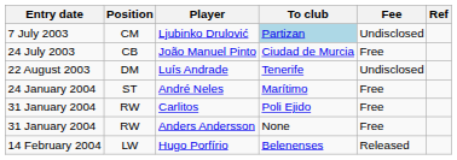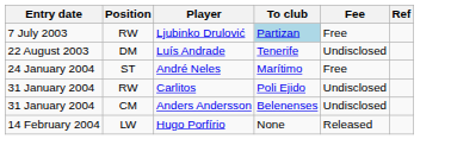Ljubinko Drulović | Position: CM -> RW
Ljubinko Drulović | Fee: Undisclosed -> Free
- row: 24 July 2003 | CB | João Manuel Pinto | Ciudad de Murcia | Free
Carlitos | Fee: Free -> Undisclosed
Anders Andersson | Position: RW -> CM
Anders Andersson | To club: None -> Belenenses
Anders Andersson | Fee: Free -> Undisclosed
Hugo Porfírio | To club: Belenenses -> None
